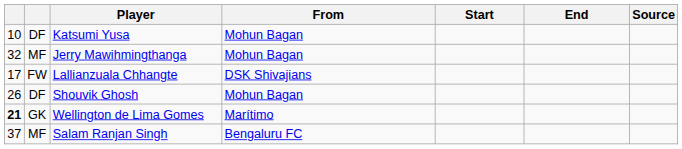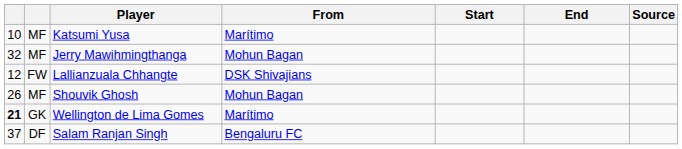Katsumi Yusa | column 2: DF -> MF
Katsumi Yusa | From: Mohun Bagan -> Marítimo
Lallianzuala Chhangte | column 1: 17 -> 12
Shouvik Ghosh | column 2: DF -> MF
Salam Ranjan Singh | column 2: MF -> DF
